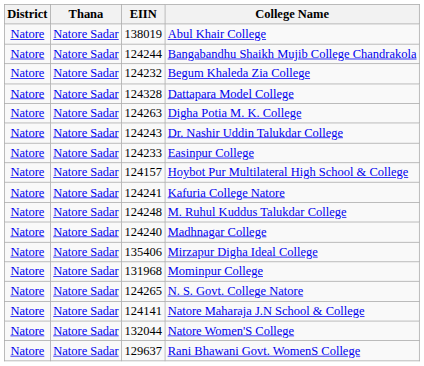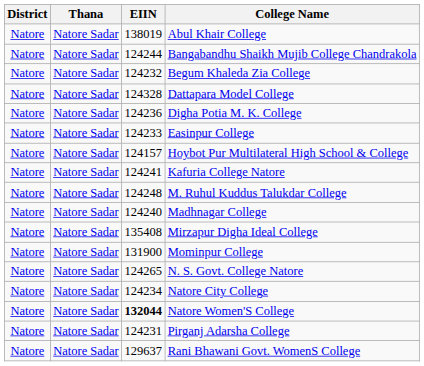Digha Potia M. K. College | EIIN: 124263 -> 124236
- row: Natore | Natore Sadar | 124243 | Dr. Nashir Uddin Talukdar College
Mirzapur Digha Ideal College | EIIN: 135406 -> 135408
Mominpur College | EIIN: 131968 -> 131900
+ row: Natore | Natore Sadar | 124234 | Natore City College
- row: Natore | Natore Sadar | 124141 | Natore Maharaja J.N School & College
Natore Women'S College | EIIN: normal -> bold
+ row: Natore | Natore Sadar | 124231 | Pirganj Adarsha College
